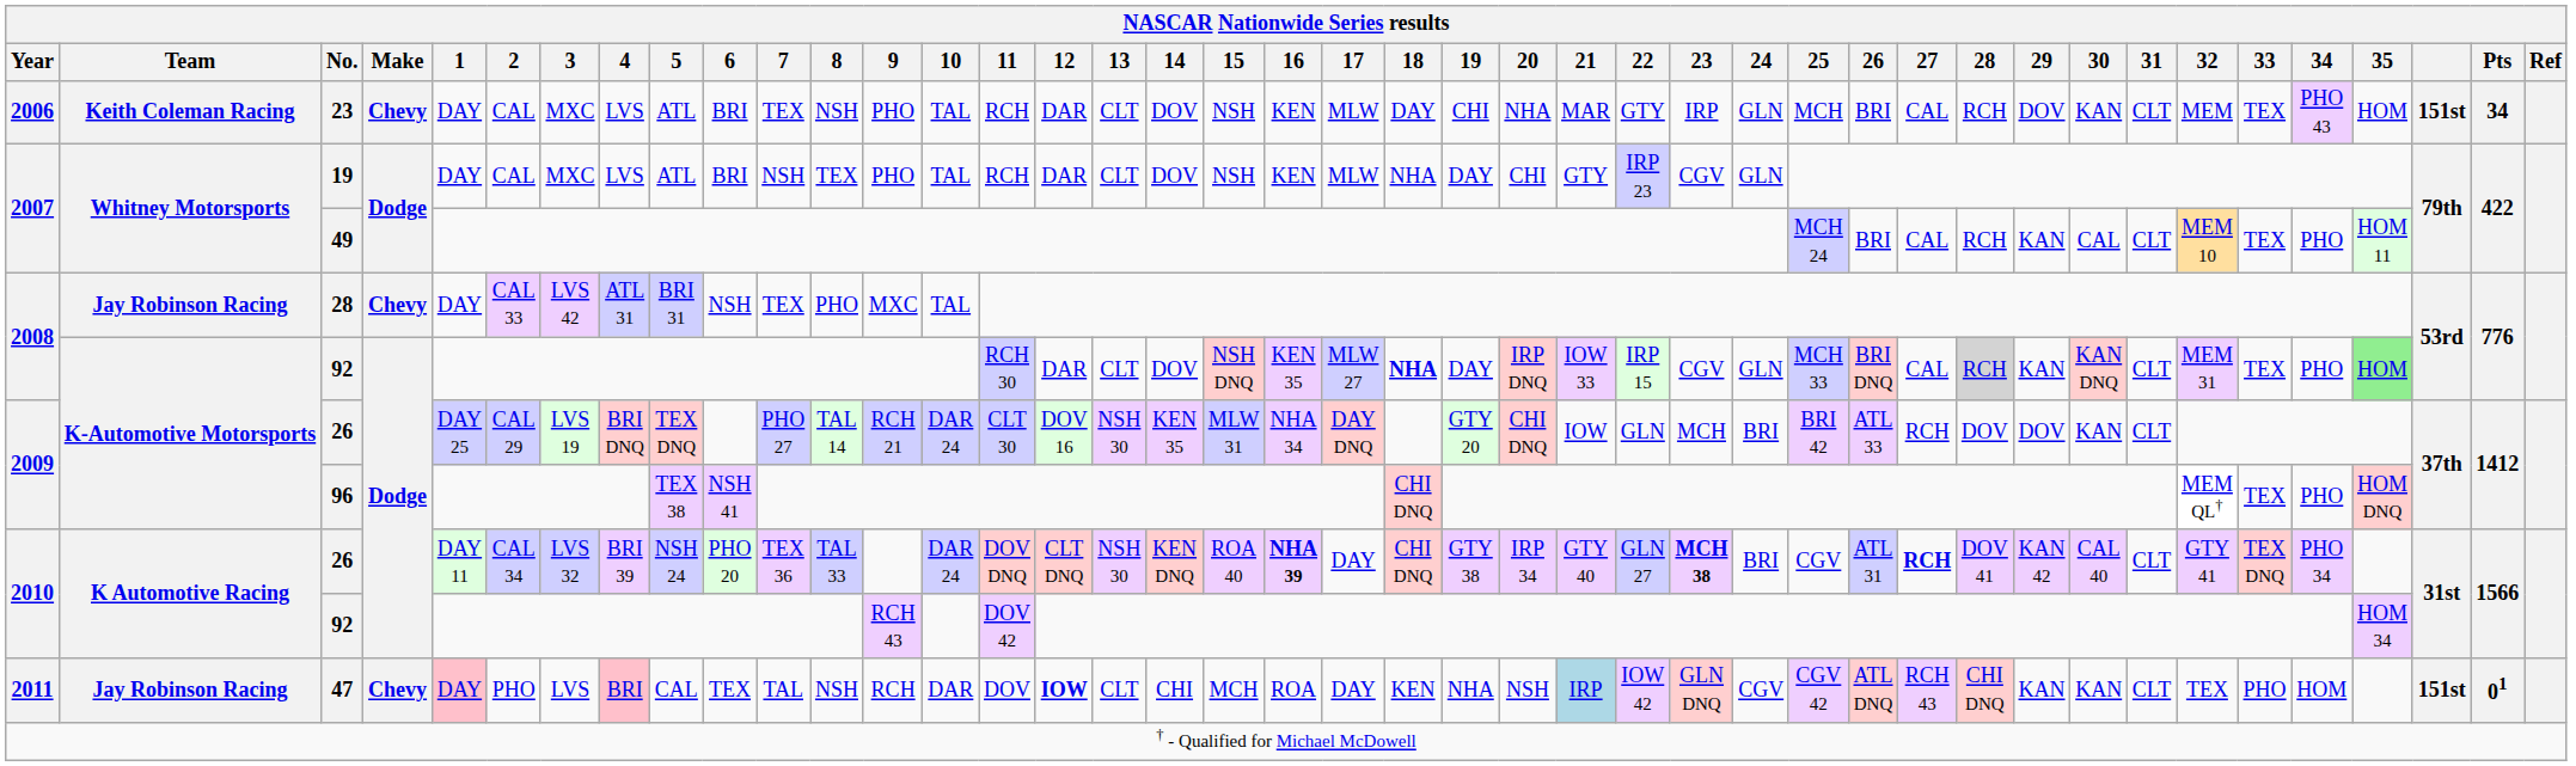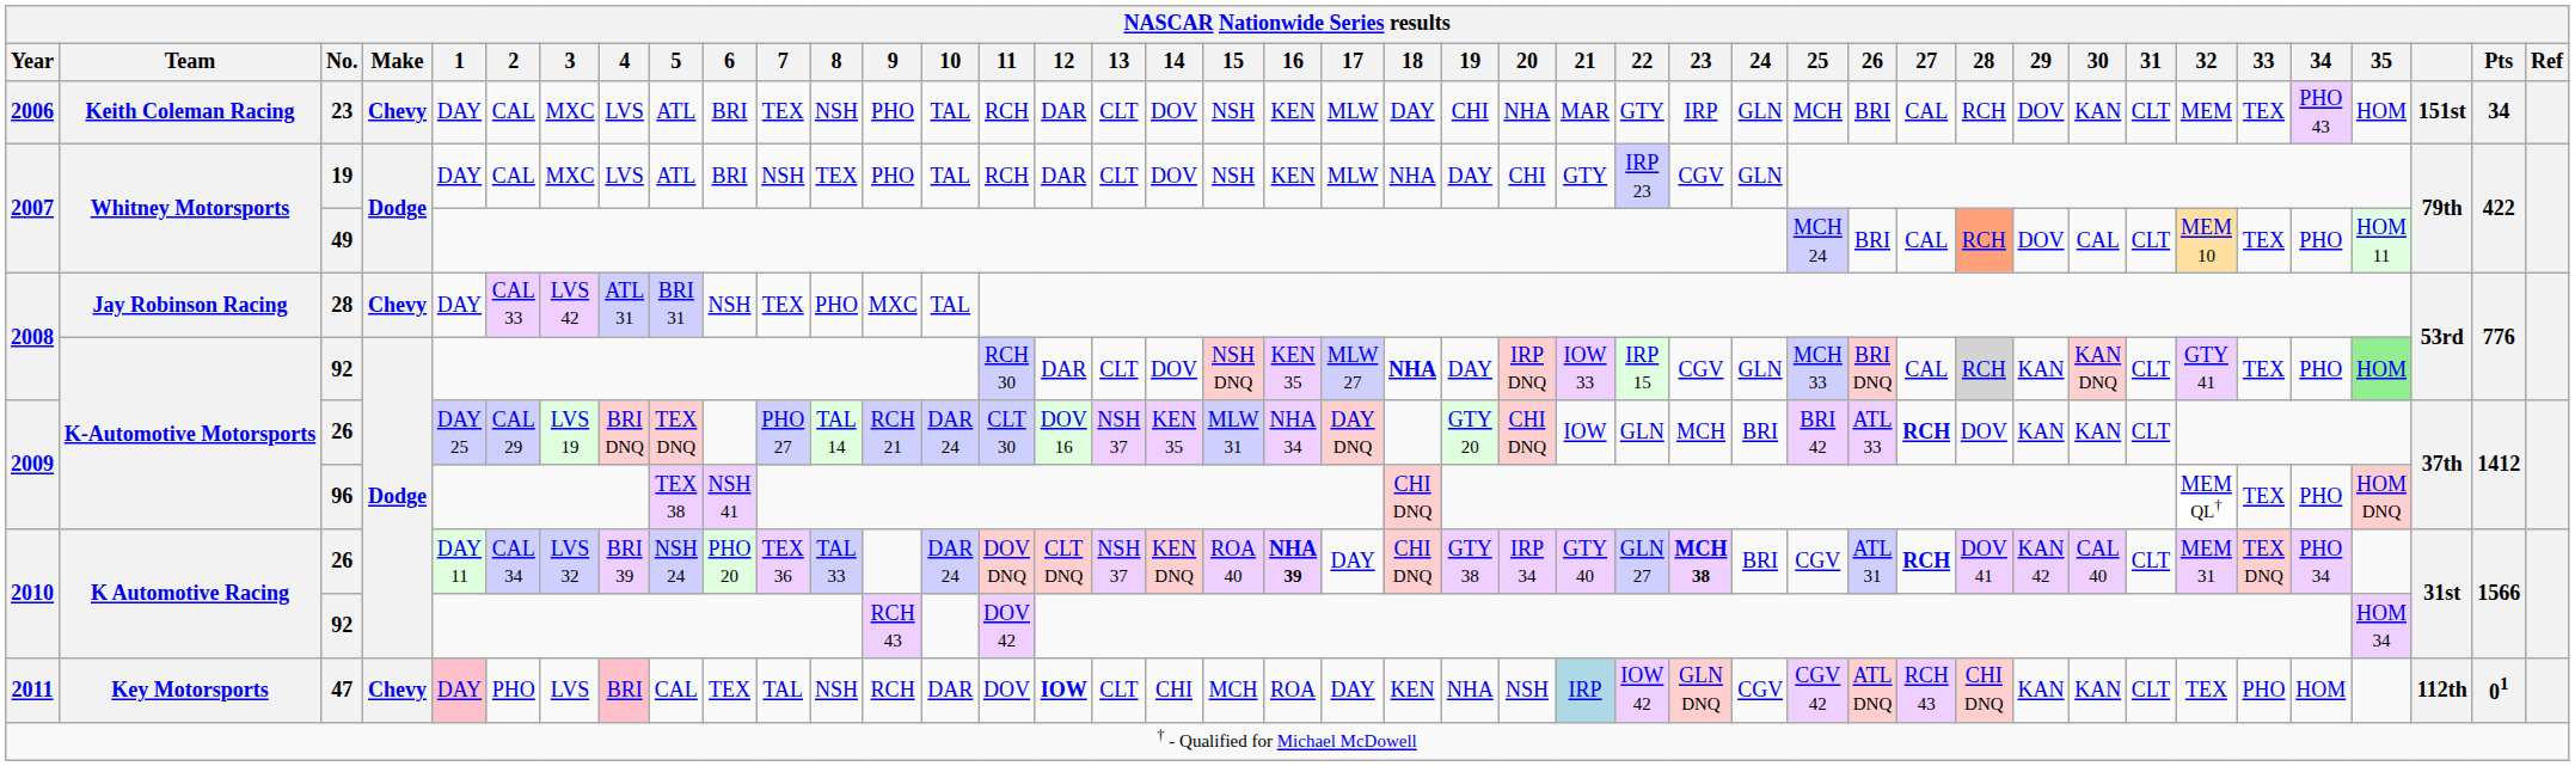49 | NASCAR Nationwide Series results / 28: no background -> lightsalmon background
49 | NASCAR Nationwide Series results / 29: KAN -> DOV
2008 / 92 | NASCAR Nationwide Series results / 32: MEM 31 -> GTY 41
2009 / 26 | NASCAR Nationwide Series results / 13: NSH 30 -> NSH 37
2009 / 26 | NASCAR Nationwide Series results / 27: normal -> bold
2009 / 26 | NASCAR Nationwide Series results / 29: DOV -> KAN
2010 / 26 | NASCAR Nationwide Series results / 13: NSH 30 -> NSH 37
2010 / 26 | NASCAR Nationwide Series results / 32: GTY 41 -> MEM 31
47 | NASCAR Nationwide Series results / Team: Jay Robinson Racing -> Key Motorsports
47 | NASCAR Nationwide Series results: 151st -> 112th
